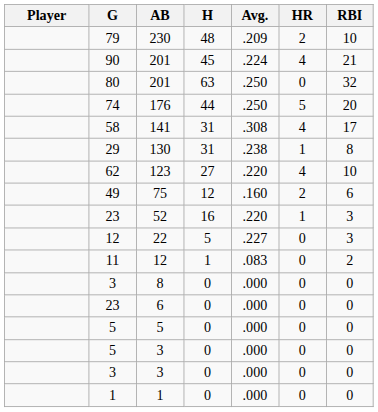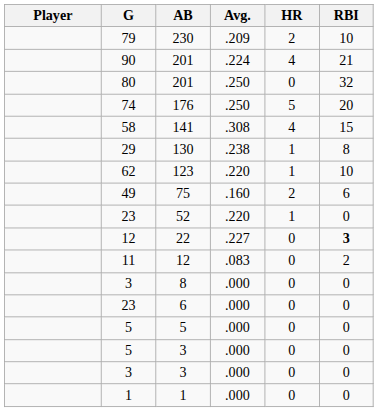- column: H | 48 | 45 | 63 | 44 | 31 | 31 | 27 | 12 | 16 | 5 | 1 | 0 | 0 | 0 | 0 | 0 | 0
141 | RBI: 17 -> 15
123 | HR: 4 -> 1
52 | RBI: 3 -> 0
22 | RBI: normal -> bold
